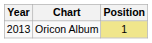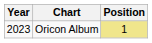Oricon Album | Year: 2013 -> 2023
